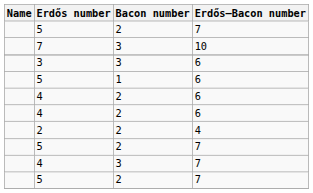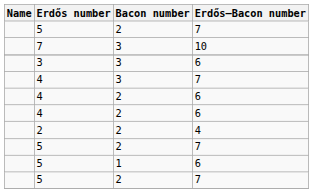rows swapped: 5 / 6 <-> 4 / 7
